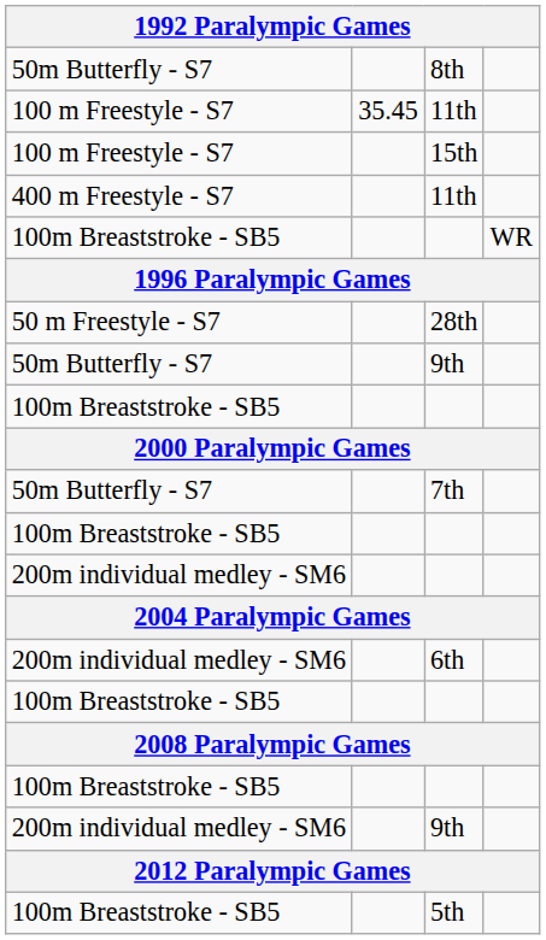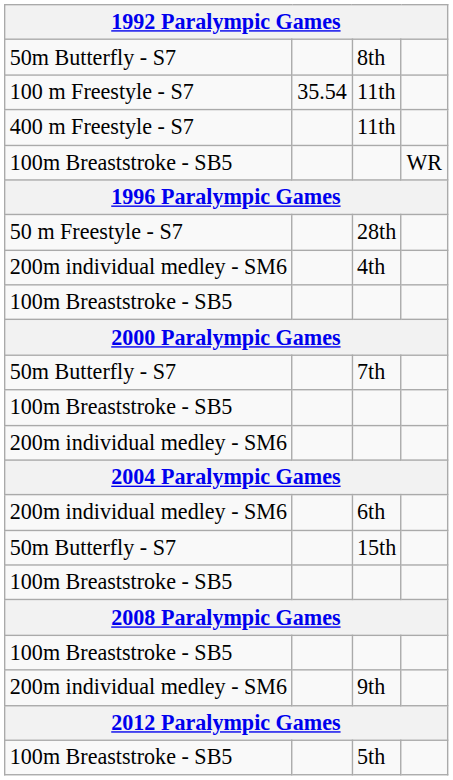100 m Freestyle - S7 / 11th | column 2: 35.45 -> 35.54
- row: 100 m Freestyle - S7 | 15th
- row: 50m Butterfly - S7 | 9th
+ row: 200m individual medley - SM6 | 4th
+ row: 50m Butterfly - S7 | 15th
